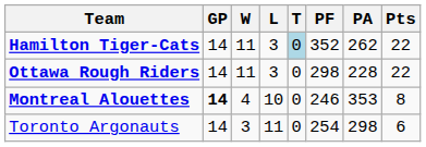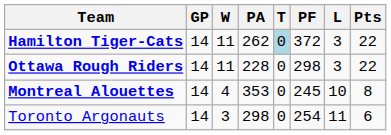columns swapped: L <-> PA
Hamilton Tiger-Cats | PF: 352 -> 372
Montreal Alouettes | GP: bold -> normal
Montreal Alouettes | PF: 246 -> 245
